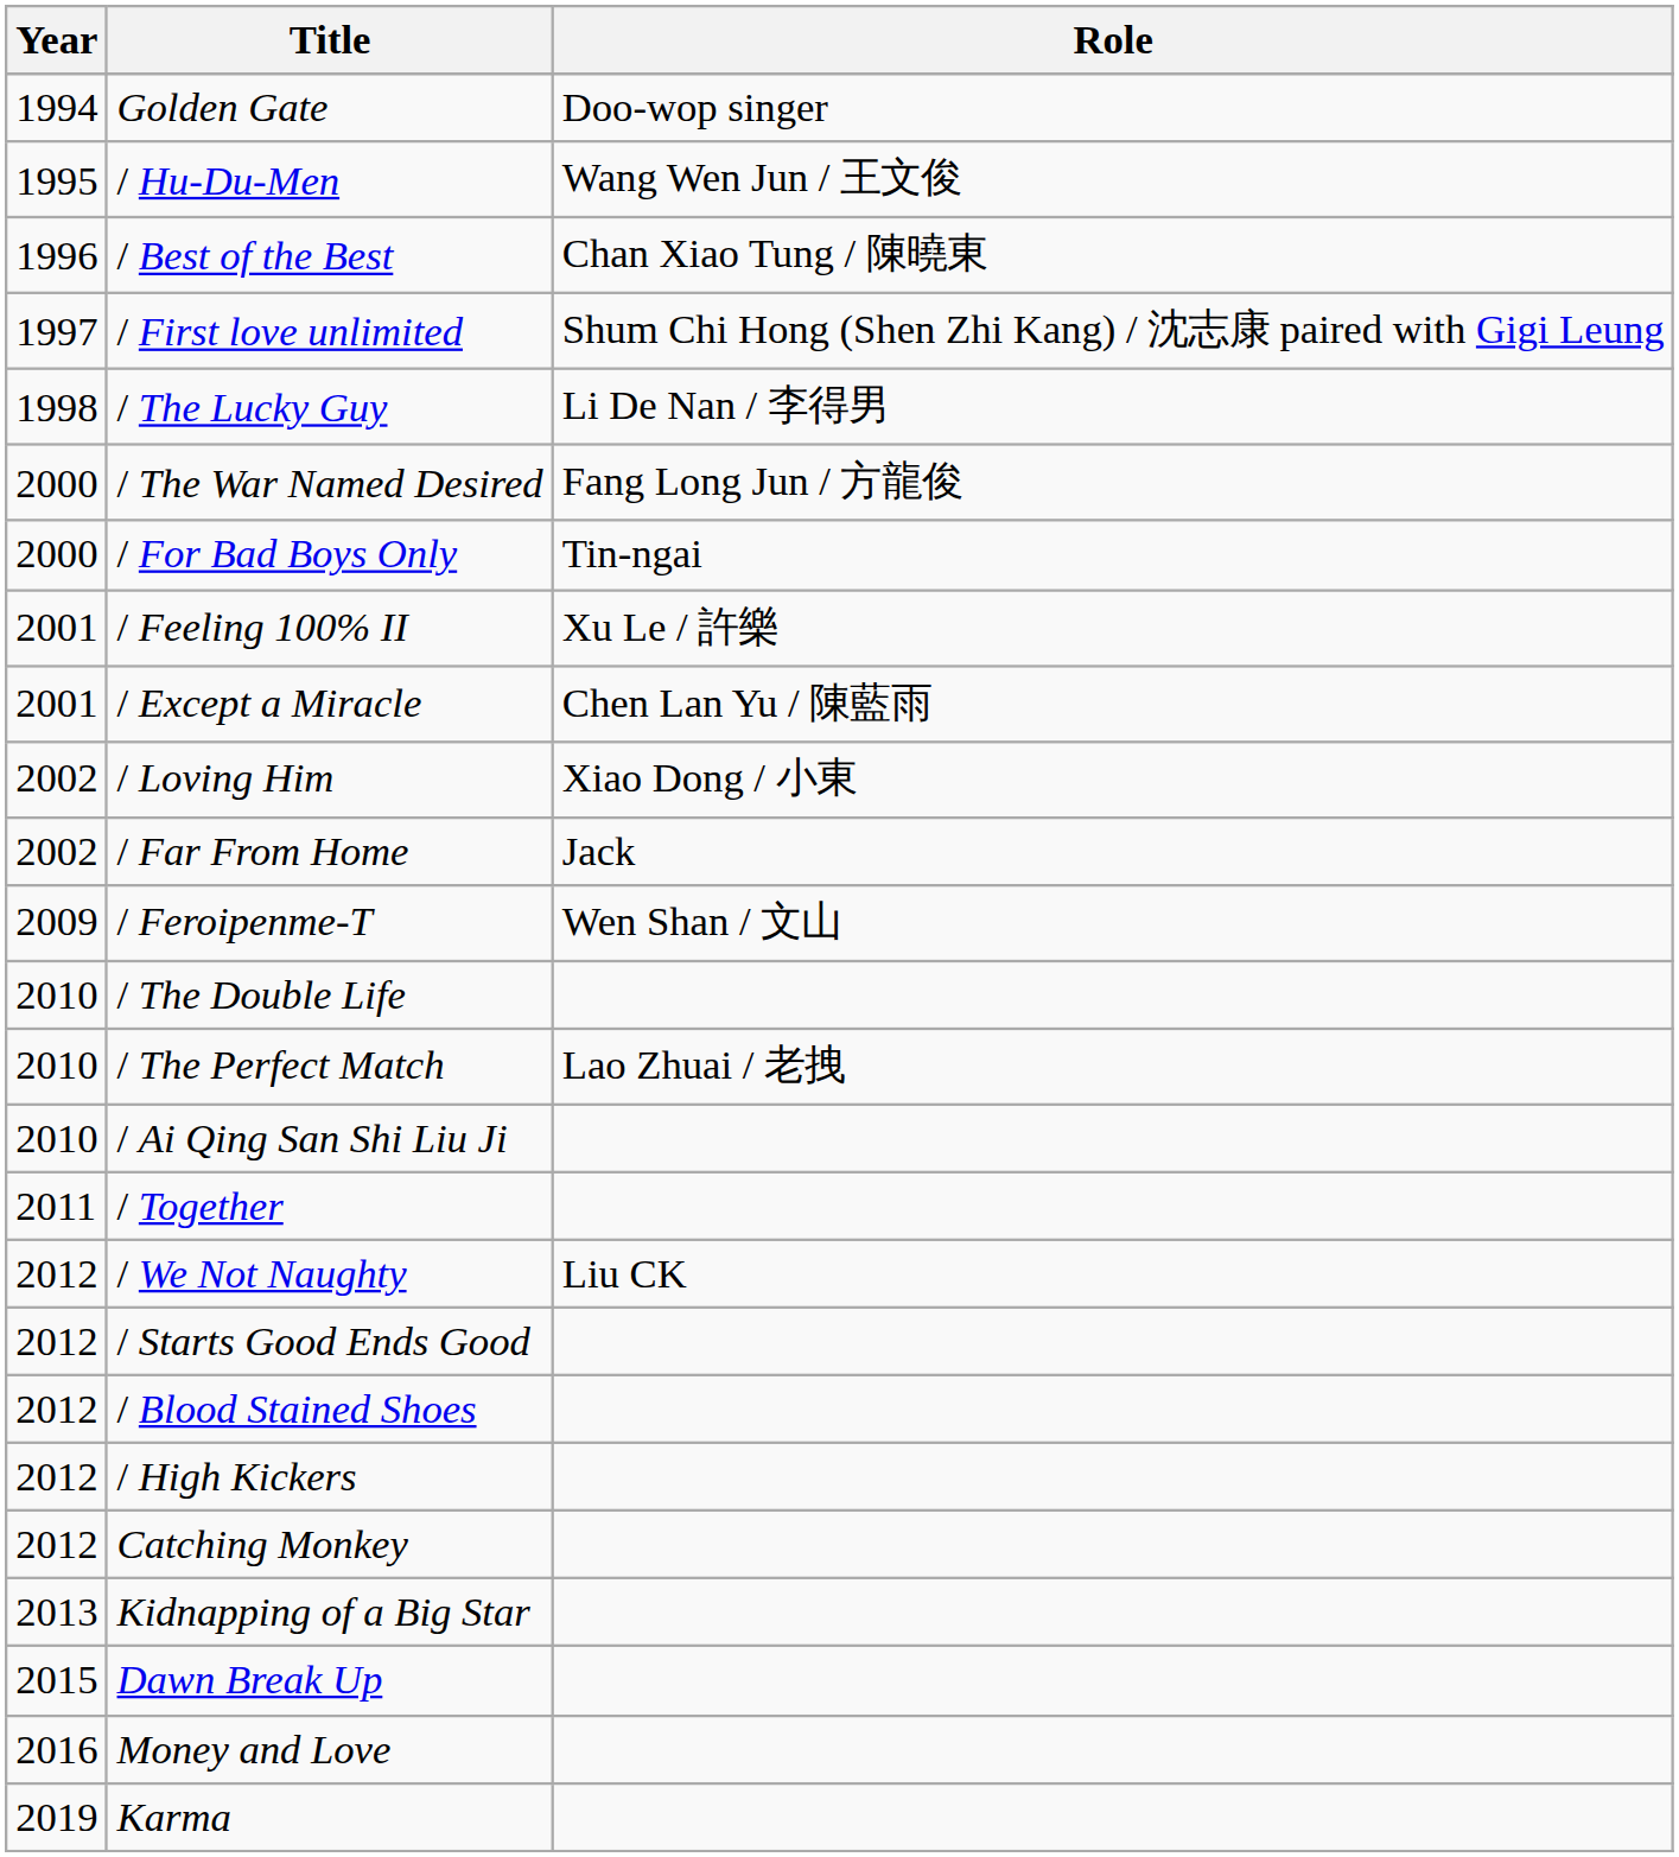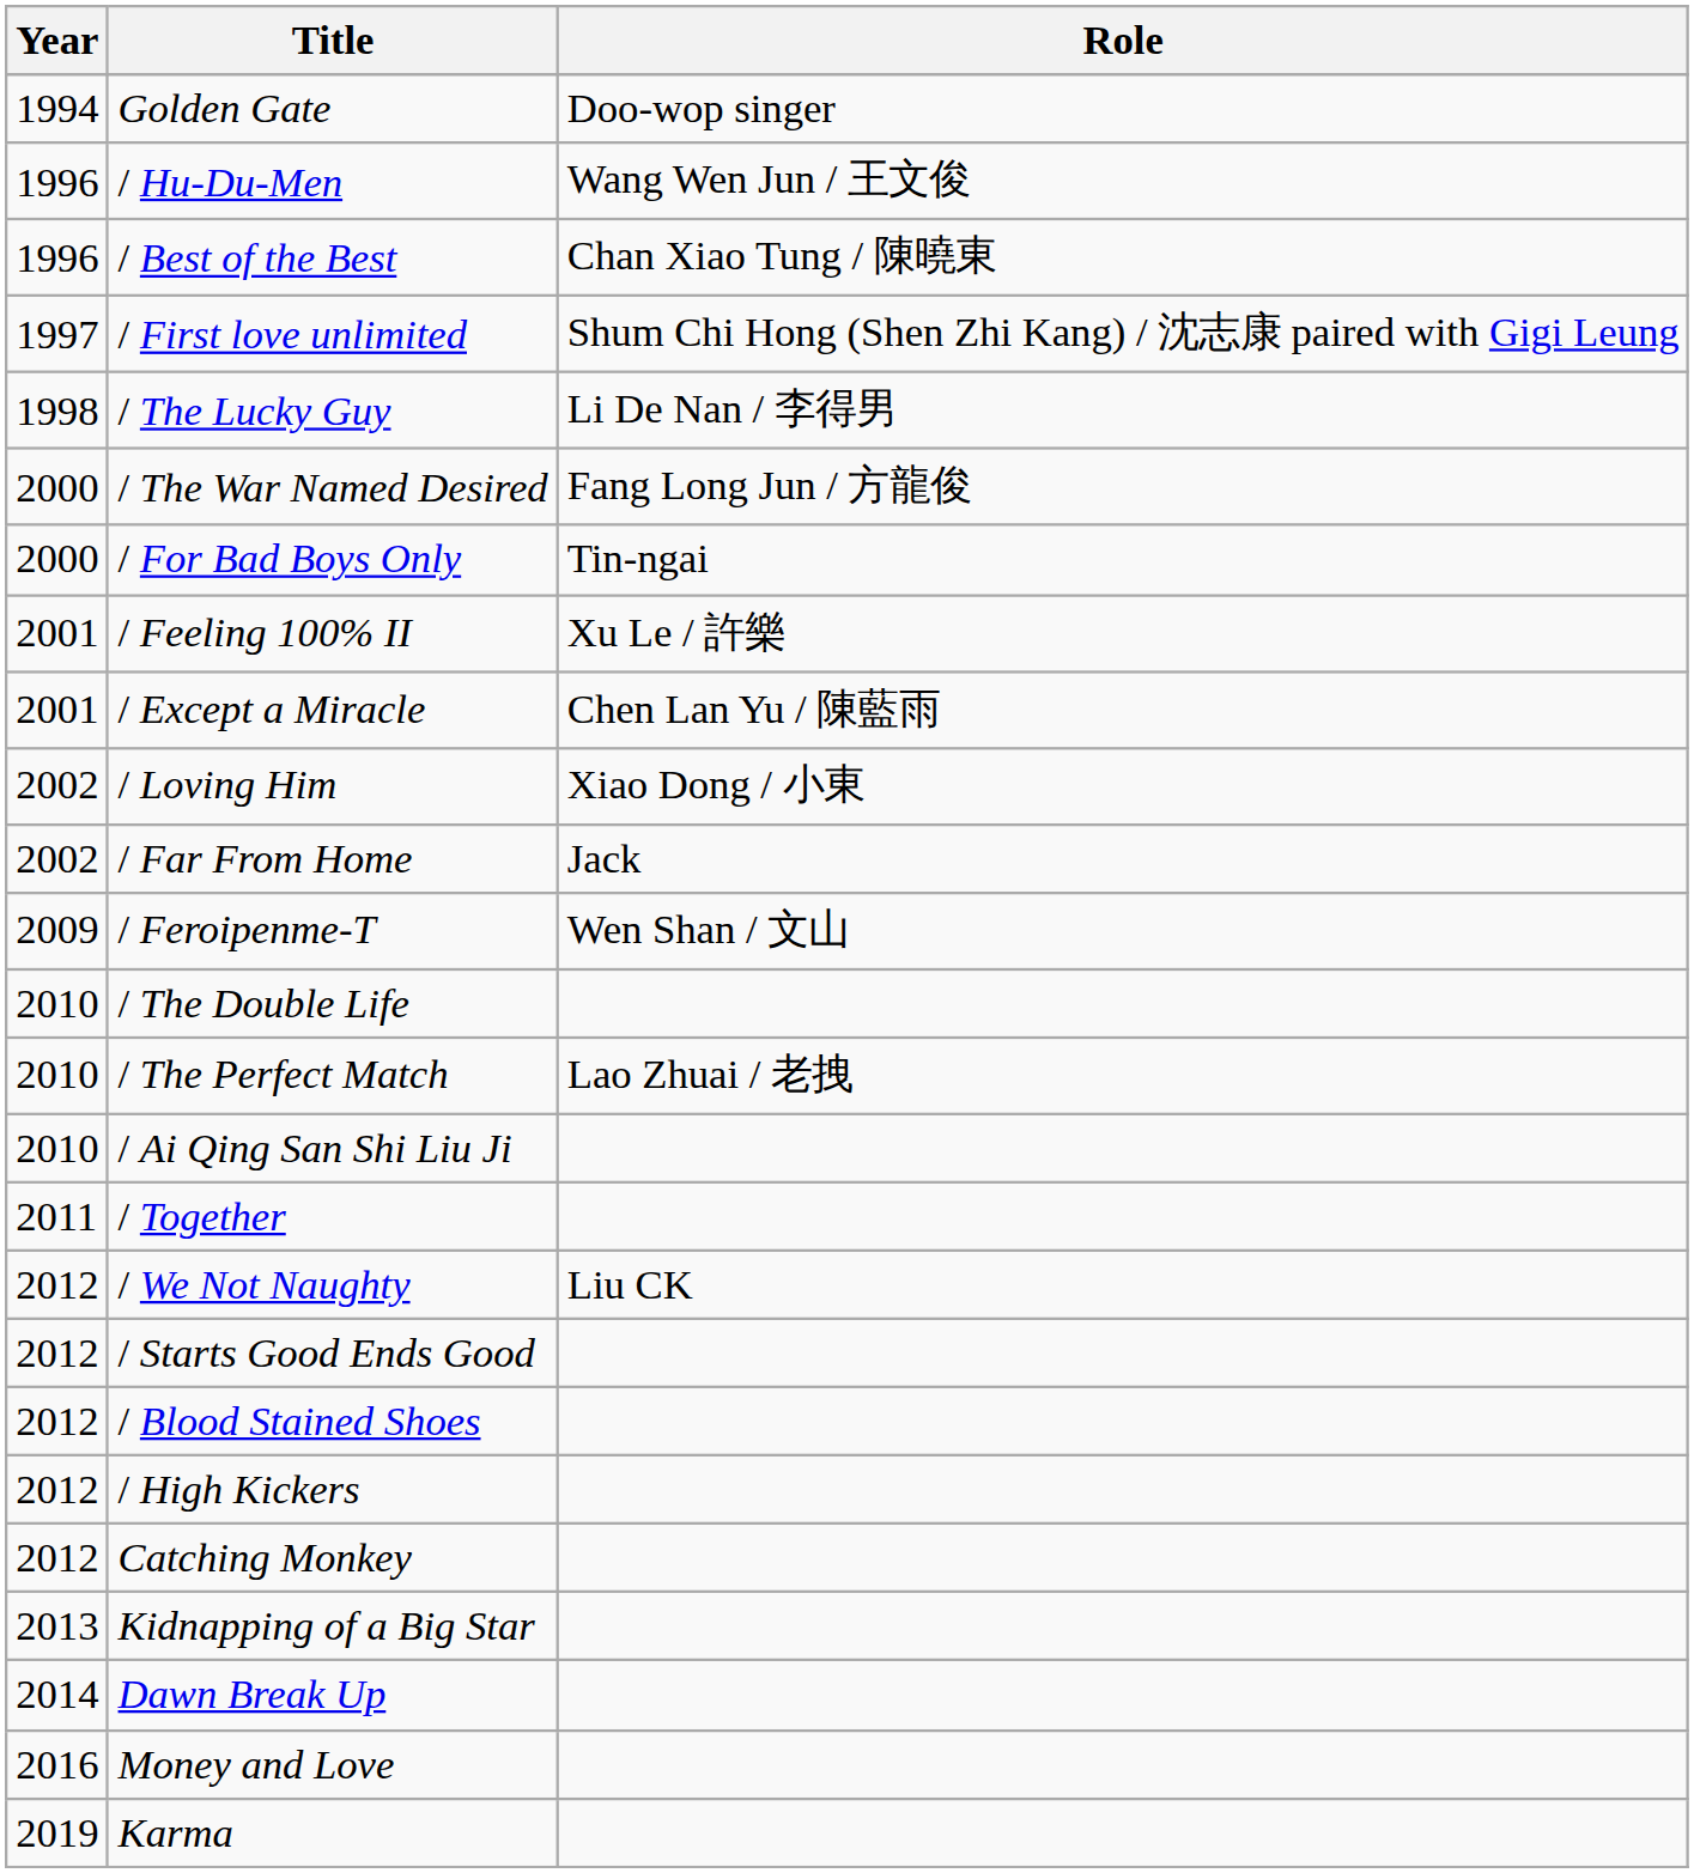/ Hu-Du-Men | Year: 1995 -> 1996
Dawn Break Up | Year: 2015 -> 2014
